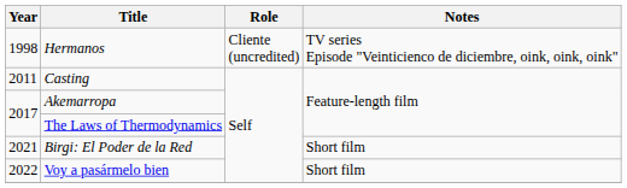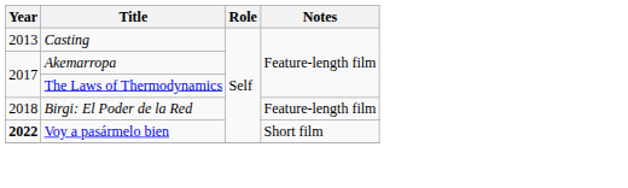- row: 1998 | Hermanos | Cliente (uncredited) | TV series Episode "Veinticienco de diciembre, oink, oink, oink"
Casting | Year: 2011 -> 2013
Birgi: El Poder de la Red | Year: 2021 -> 2018
Birgi: El Poder de la Red | Notes: Short film -> Feature-length film
Voy a pasármelo bien | Year: normal -> bold
